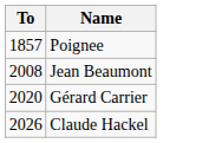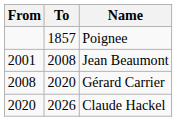+ column: From | 2001 | 2008 | 2020
